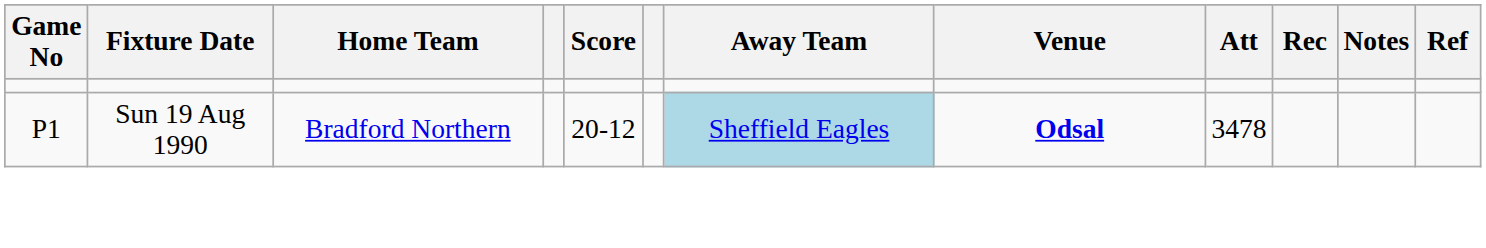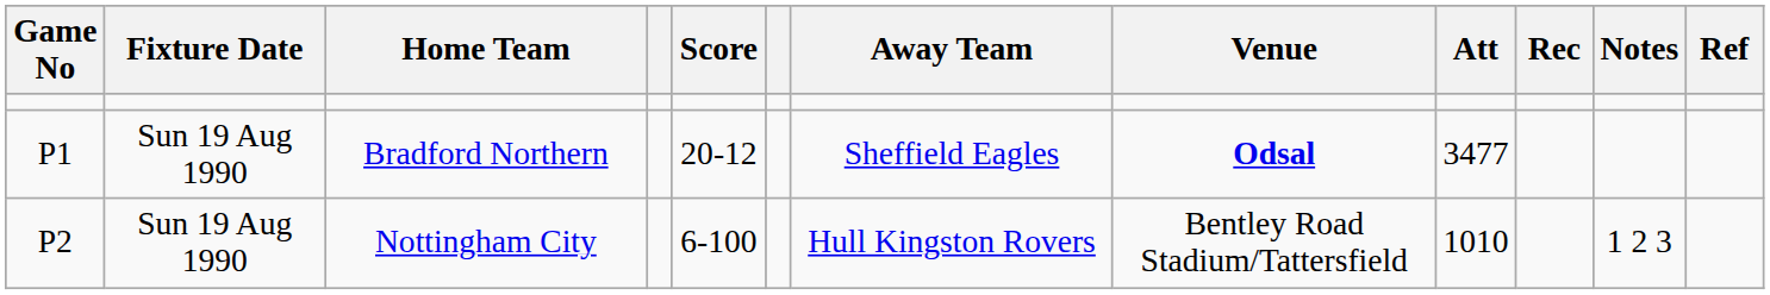Bradford Northern | Away Team: lightblue background -> no background
Bradford Northern | Att: 3478 -> 3477
+ row: P2 | Sun 19 Aug 1990 | Nottingham City | 6-100 | Hull Kingston Rovers | Bentley Road Stadium/Tattersfield | 1010 | 1 2 3
